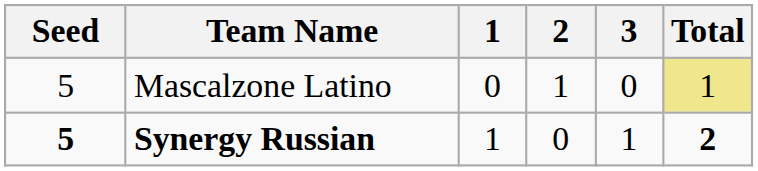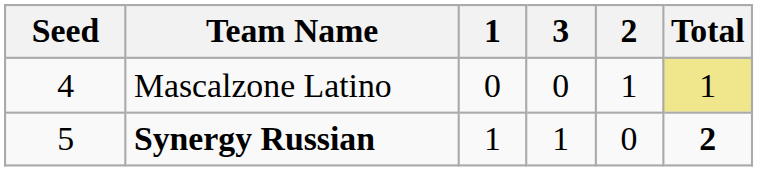columns swapped: 2 <-> 3
Mascalzone Latino | Seed: 5 -> 4
Synergy Russian | Seed: bold -> normal
